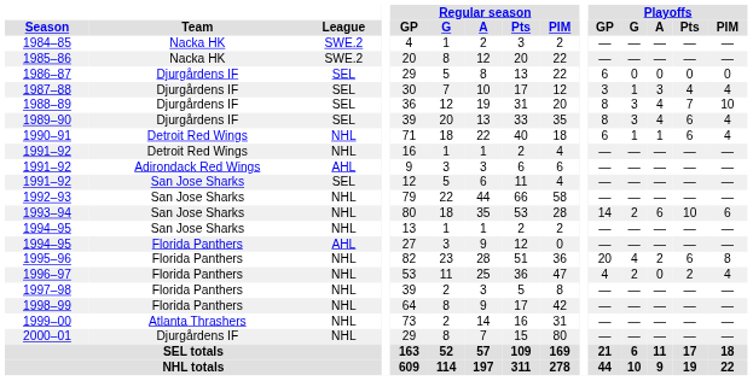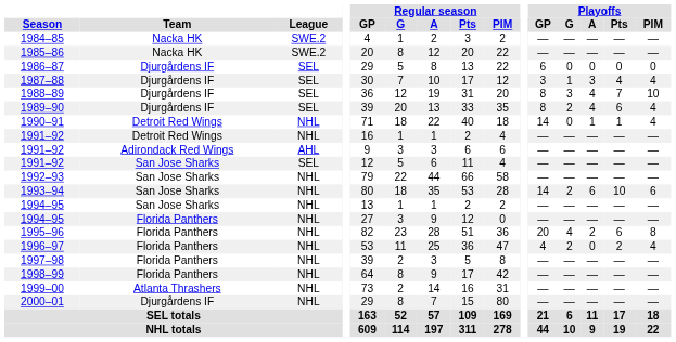1989–90 | Playoffs / G: 3 -> 2
1990–91 | Playoffs / GP: 6 -> 14
1990–91 | Playoffs / G: 1 -> 0
1990–91 | Playoffs / Pts: 6 -> 1
1994–95 / Florida Panthers | League: AHL -> NHL
